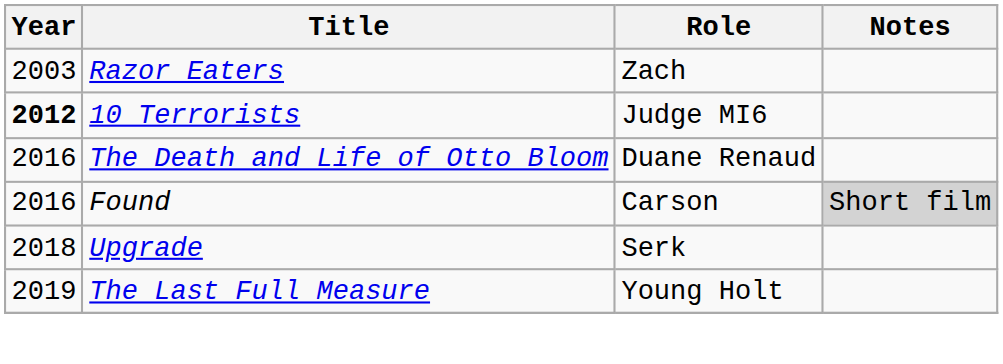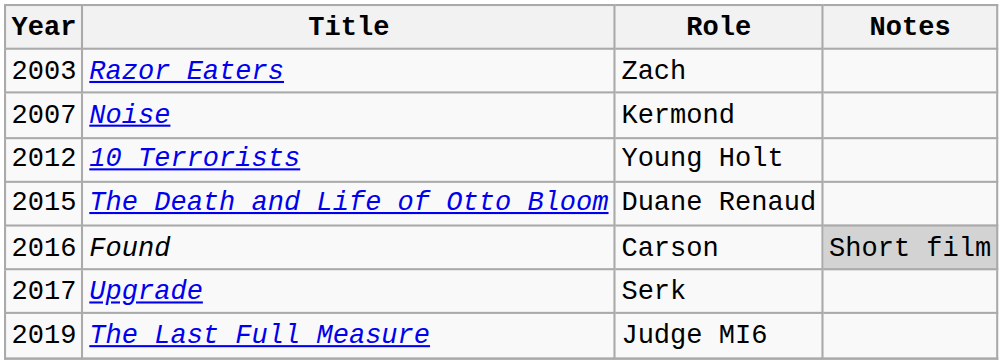+ row: 2007 | Noise | Kermond
10 Terrorists | Year: bold -> normal
10 Terrorists | Role: Judge MI6 -> Young Holt
The Death and Life of Otto Bloom | Year: 2016 -> 2015
Upgrade | Year: 2018 -> 2017
The Last Full Measure | Role: Young Holt -> Judge MI6
